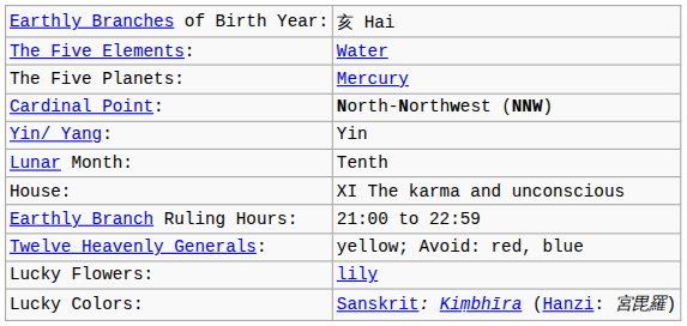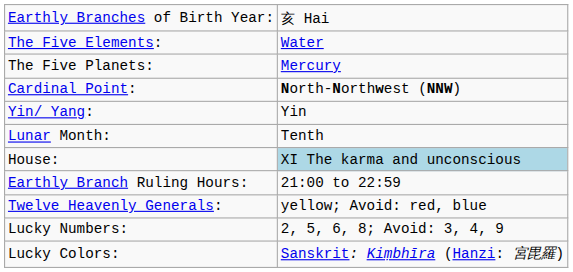House: | column 2: no background -> lightblue background
- row: Lucky Flowers: | lily
+ row: Lucky Numbers: | 2, 5, 6, 8; Avoid: 3, 4, 9
